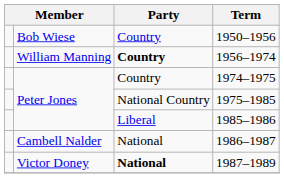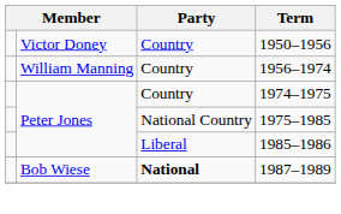1950–1956 | column 2: Bob Wiese -> Victor Doney
1956–1974 | Party: bold -> normal
- row: Cambell Nalder | National | 1986–1987
1987–1989 | column 2: Victor Doney -> Bob Wiese
